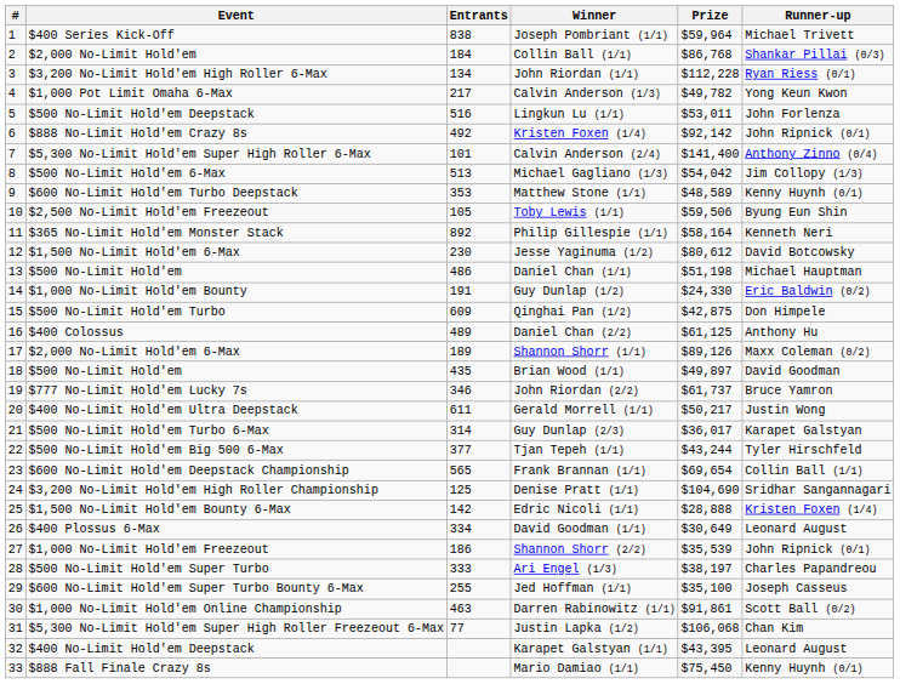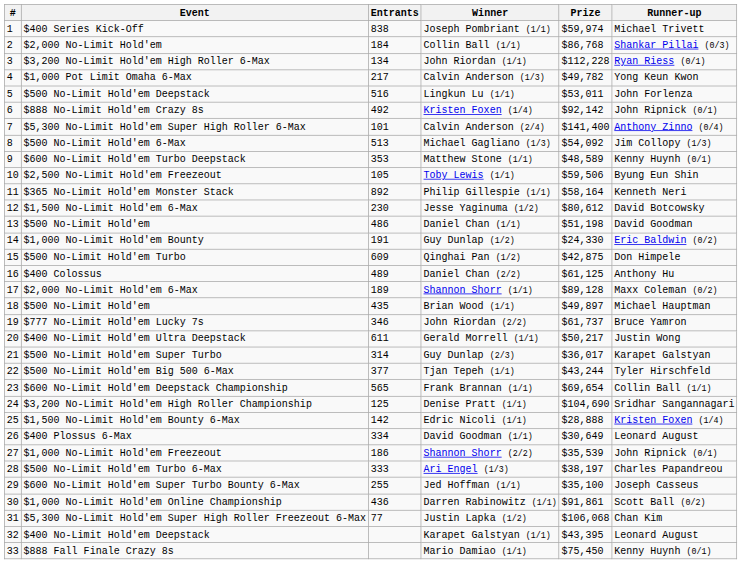Joseph Pombriant (1/1) | Prize: $59,964 -> $59,974
Michael Gagliano (1/3) | Prize: $54,042 -> $54,092
Daniel Chan (1/1) | Runner-up: Michael Hauptman -> David Goodman
Shannon Shorr (1/1) | Prize: $89,126 -> $89,128
Brian Wood (1/1) | Runner-up: David Goodman -> Michael Hauptman
Guy Dunlap (2/3) | Event: $500 No-Limit Hold'em Turbo 6-Max -> $500 No-Limit Hold'em Super Turbo
Ari Engel (1/3) | Event: $500 No-Limit Hold'em Super Turbo -> $500 No-Limit Hold'em Turbo 6-Max
Darren Rabinowitz (1/1) | Entrants: 463 -> 436
